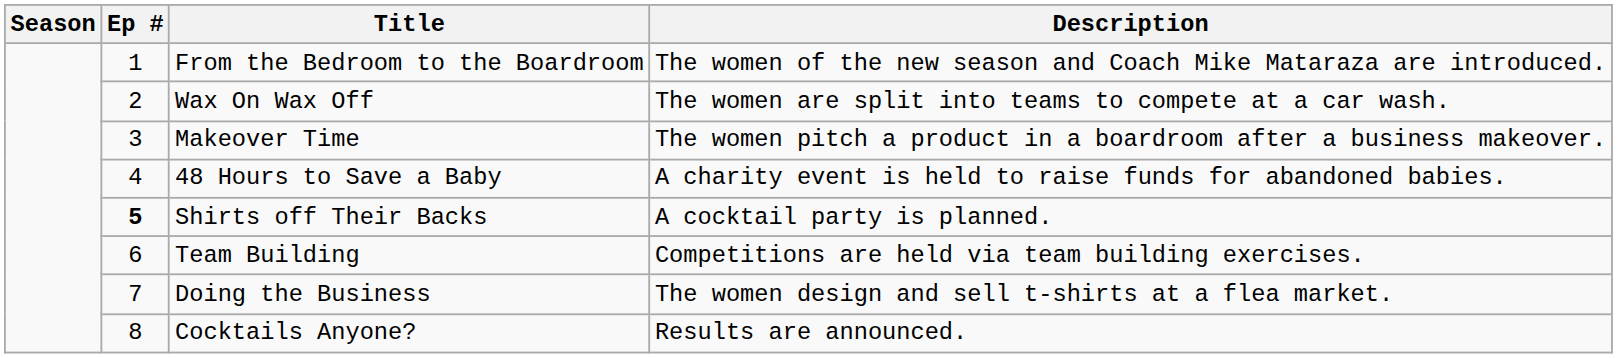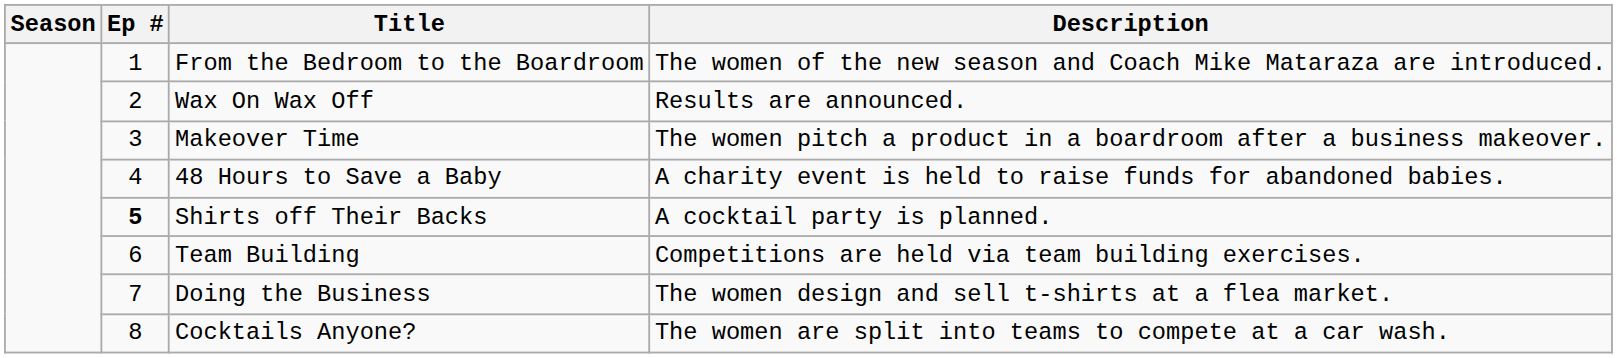Wax On Wax Off | Description: The women are split into teams to compete at a car wash. -> Results are announced.
Cocktails Anyone? | Description: Results are announced. -> The women are split into teams to compete at a car wash.
